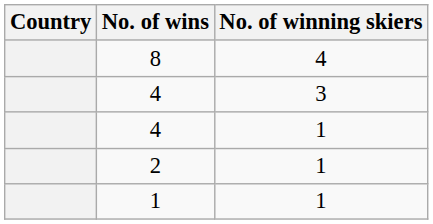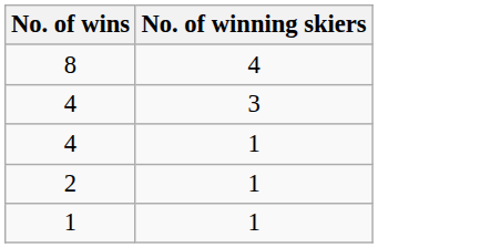- column: Country
